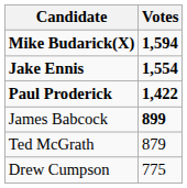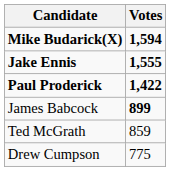Jake Ennis | Votes: 1,554 -> 1,555
Ted McGrath | Votes: 879 -> 859
